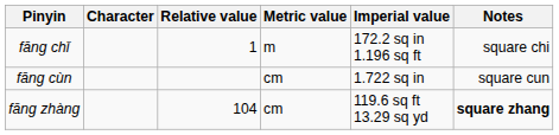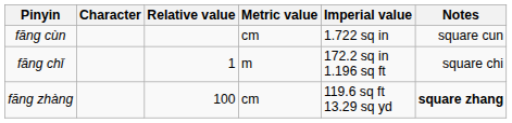rows swapped: fāng cùn <-> fāng chǐ
fāng zhàng | Relative value: 104 -> 100
